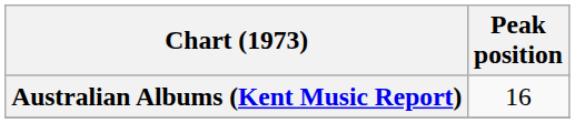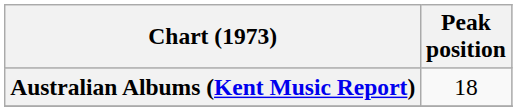Australian Albums (Kent Music Report) | Peak position: 16 -> 18
